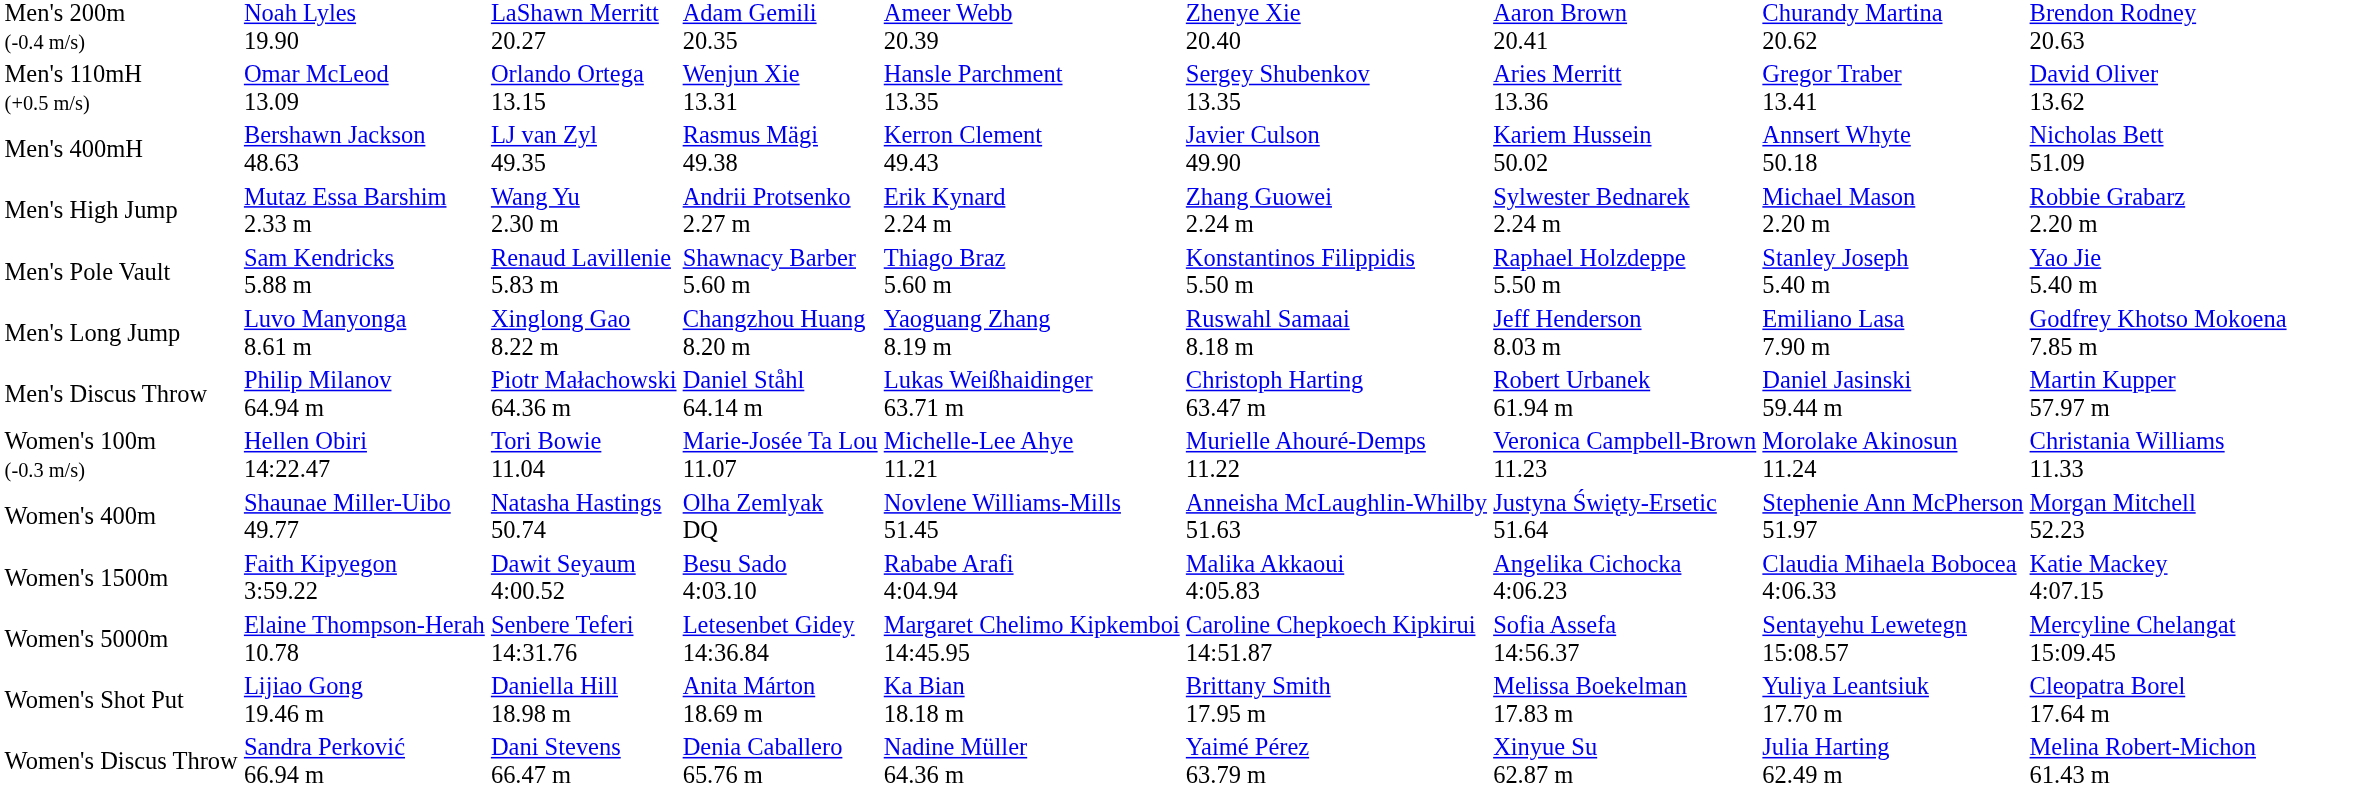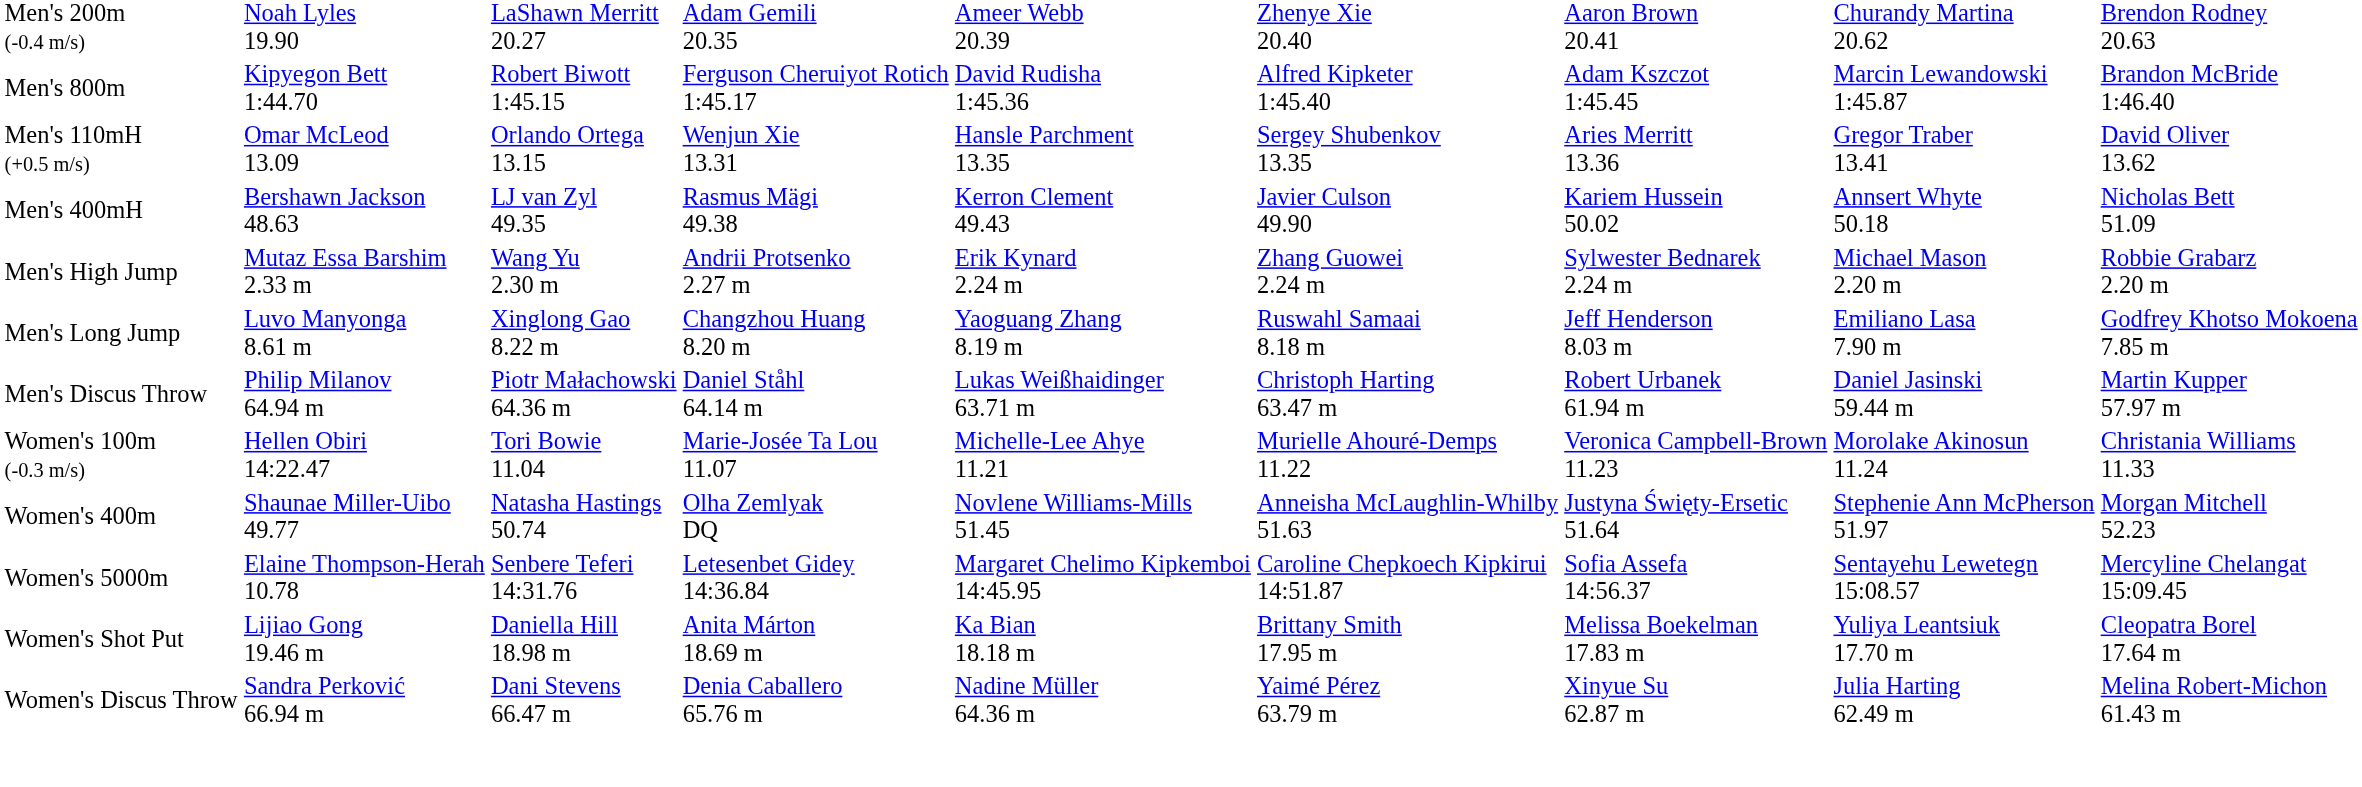+ row: Men's 800m | Kipyegon Bett 1:44.70 | Robert Biwott 1:45.15 | Ferguson Cheruiyot Rotich 1:45.17 | David Rudisha 1:45.36 | Alfred Kipketer 1:45.40 | Adam Kszczot 1:45.45 | Marcin Lewandowski 1:45.87 | Brandon McBride 1:46.40
- row: Men's Pole Vault | Sam Kendricks 5.88 m | Renaud Lavillenie 5.83 m | Shawnacy Barber 5.60 m | Thiago Braz 5.60 m | Konstantinos Filippidis 5.50 m | Raphael Holzdeppe 5.50 m | Stanley Joseph 5.40 m | Yao Jie 5.40 m
- row: Women's 1500m | Faith Kipyegon 3:59.22 | Dawit Seyaum 4:00.52 | Besu Sado 4:03.10 | Rababe Arafi 4:04.94 | Malika Akkaoui 4:05.83 | Angelika Cichocka 4:06.23 | Claudia Mihaela Bobocea 4:06.33 | Katie Mackey 4:07.15
